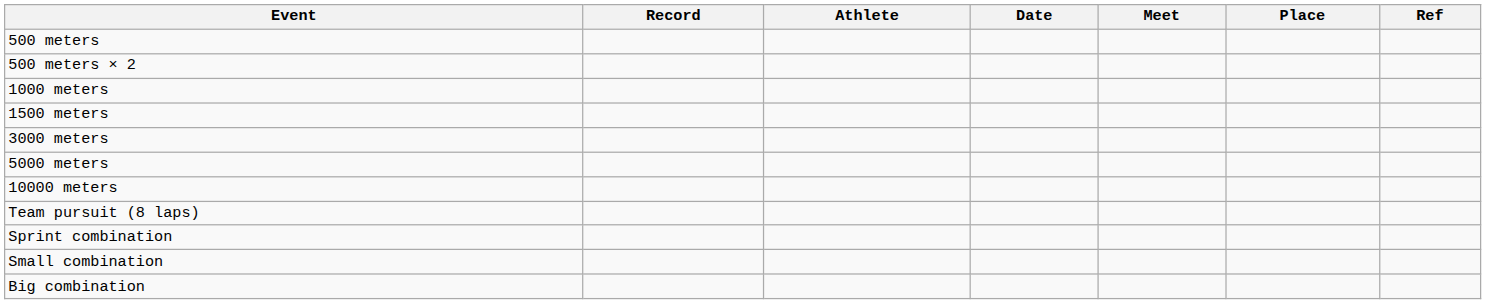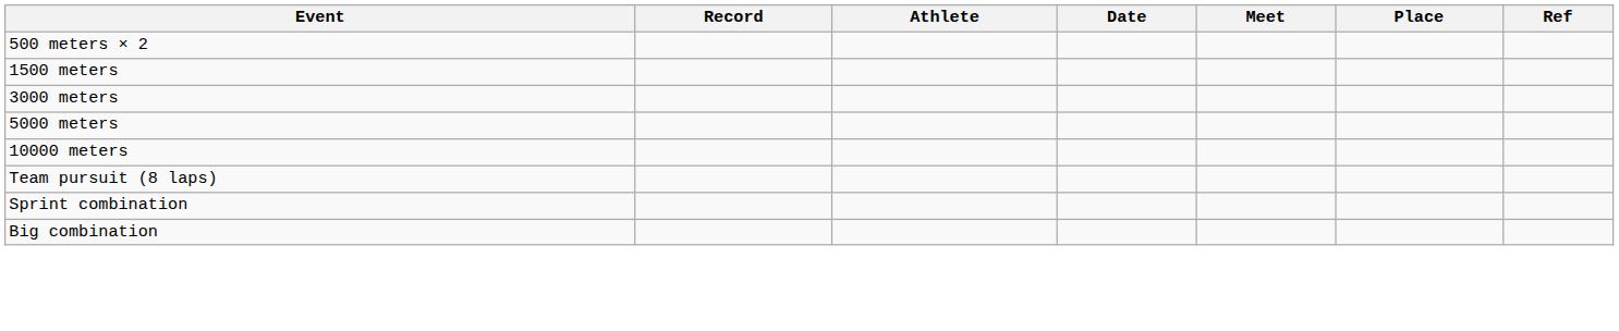- row: 500 meters
- row: 1000 meters
- row: Small combination
